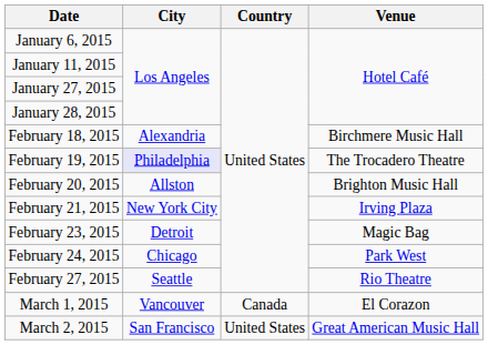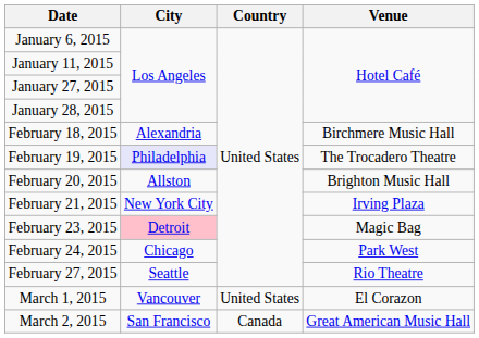February 23, 2015 | City: no background -> pink background
March 1, 2015 | Country: Canada -> United States
March 2, 2015 | Country: United States -> Canada
